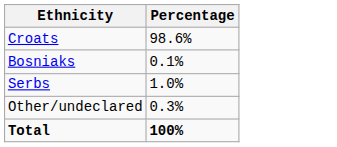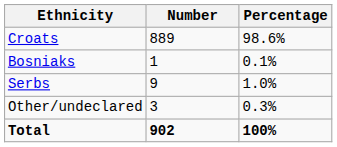+ column: Number | 889 | 1 | 9 | 3 | 902
